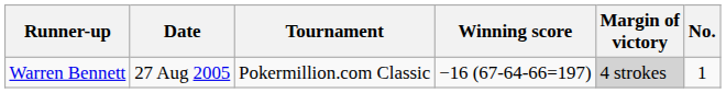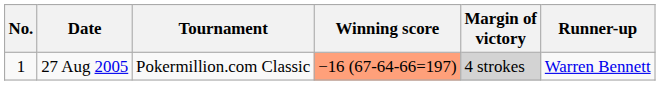columns swapped: No. <-> Runner-up
27 Aug 2005 | Winning score: no background -> lightsalmon background
